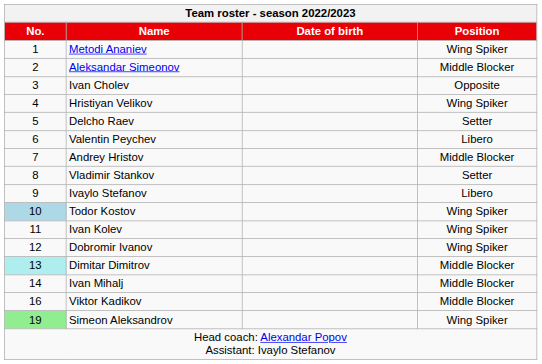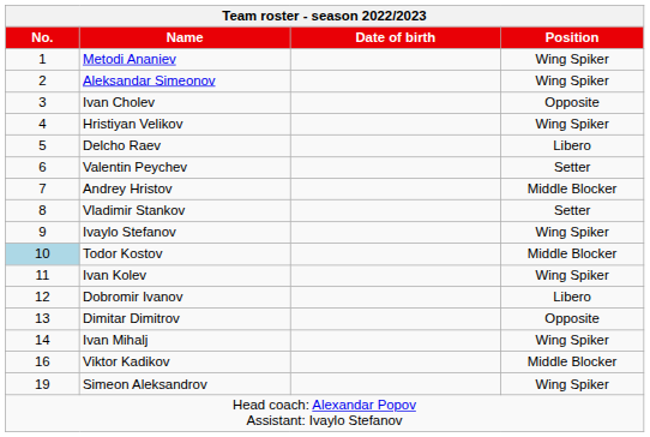Aleksandar Simeonov | Position: Middle Blocker -> Wing Spiker
Delcho Raev | Position: Setter -> Libero
Valentin Peychev | Position: Libero -> Setter
Ivaylo Stefanov | Position: Libero -> Wing Spiker
Todor Kostov | Position: Wing Spiker -> Middle Blocker
Dobromir Ivanov | Position: Wing Spiker -> Libero
Dimitar Dimitrov | No.: paleturquoise background -> no background
Dimitar Dimitrov | Position: Middle Blocker -> Opposite
Ivan Mihalj | Position: Middle Blocker -> Wing Spiker
Simeon Aleksandrov | No.: lightgreen background -> no background
